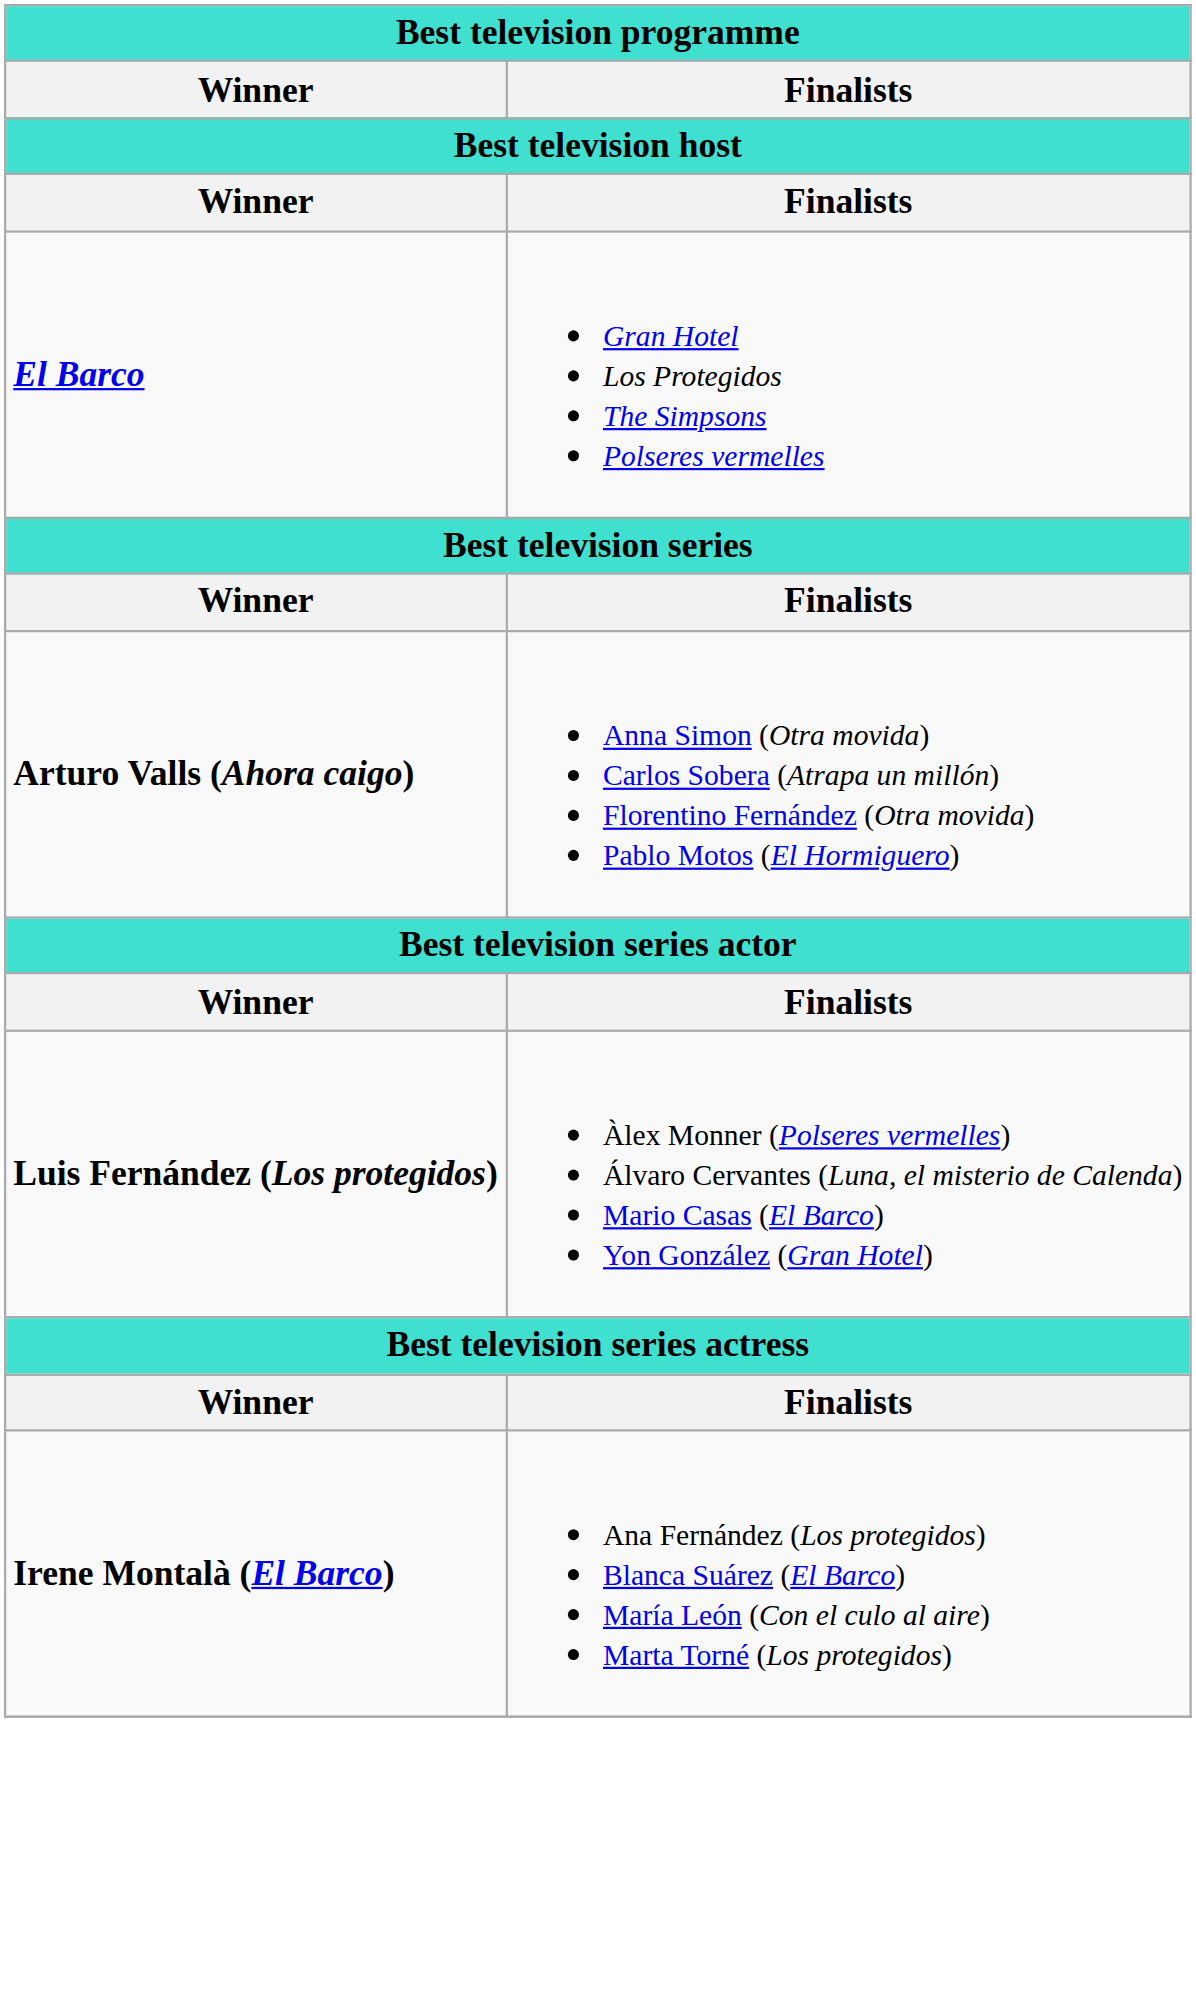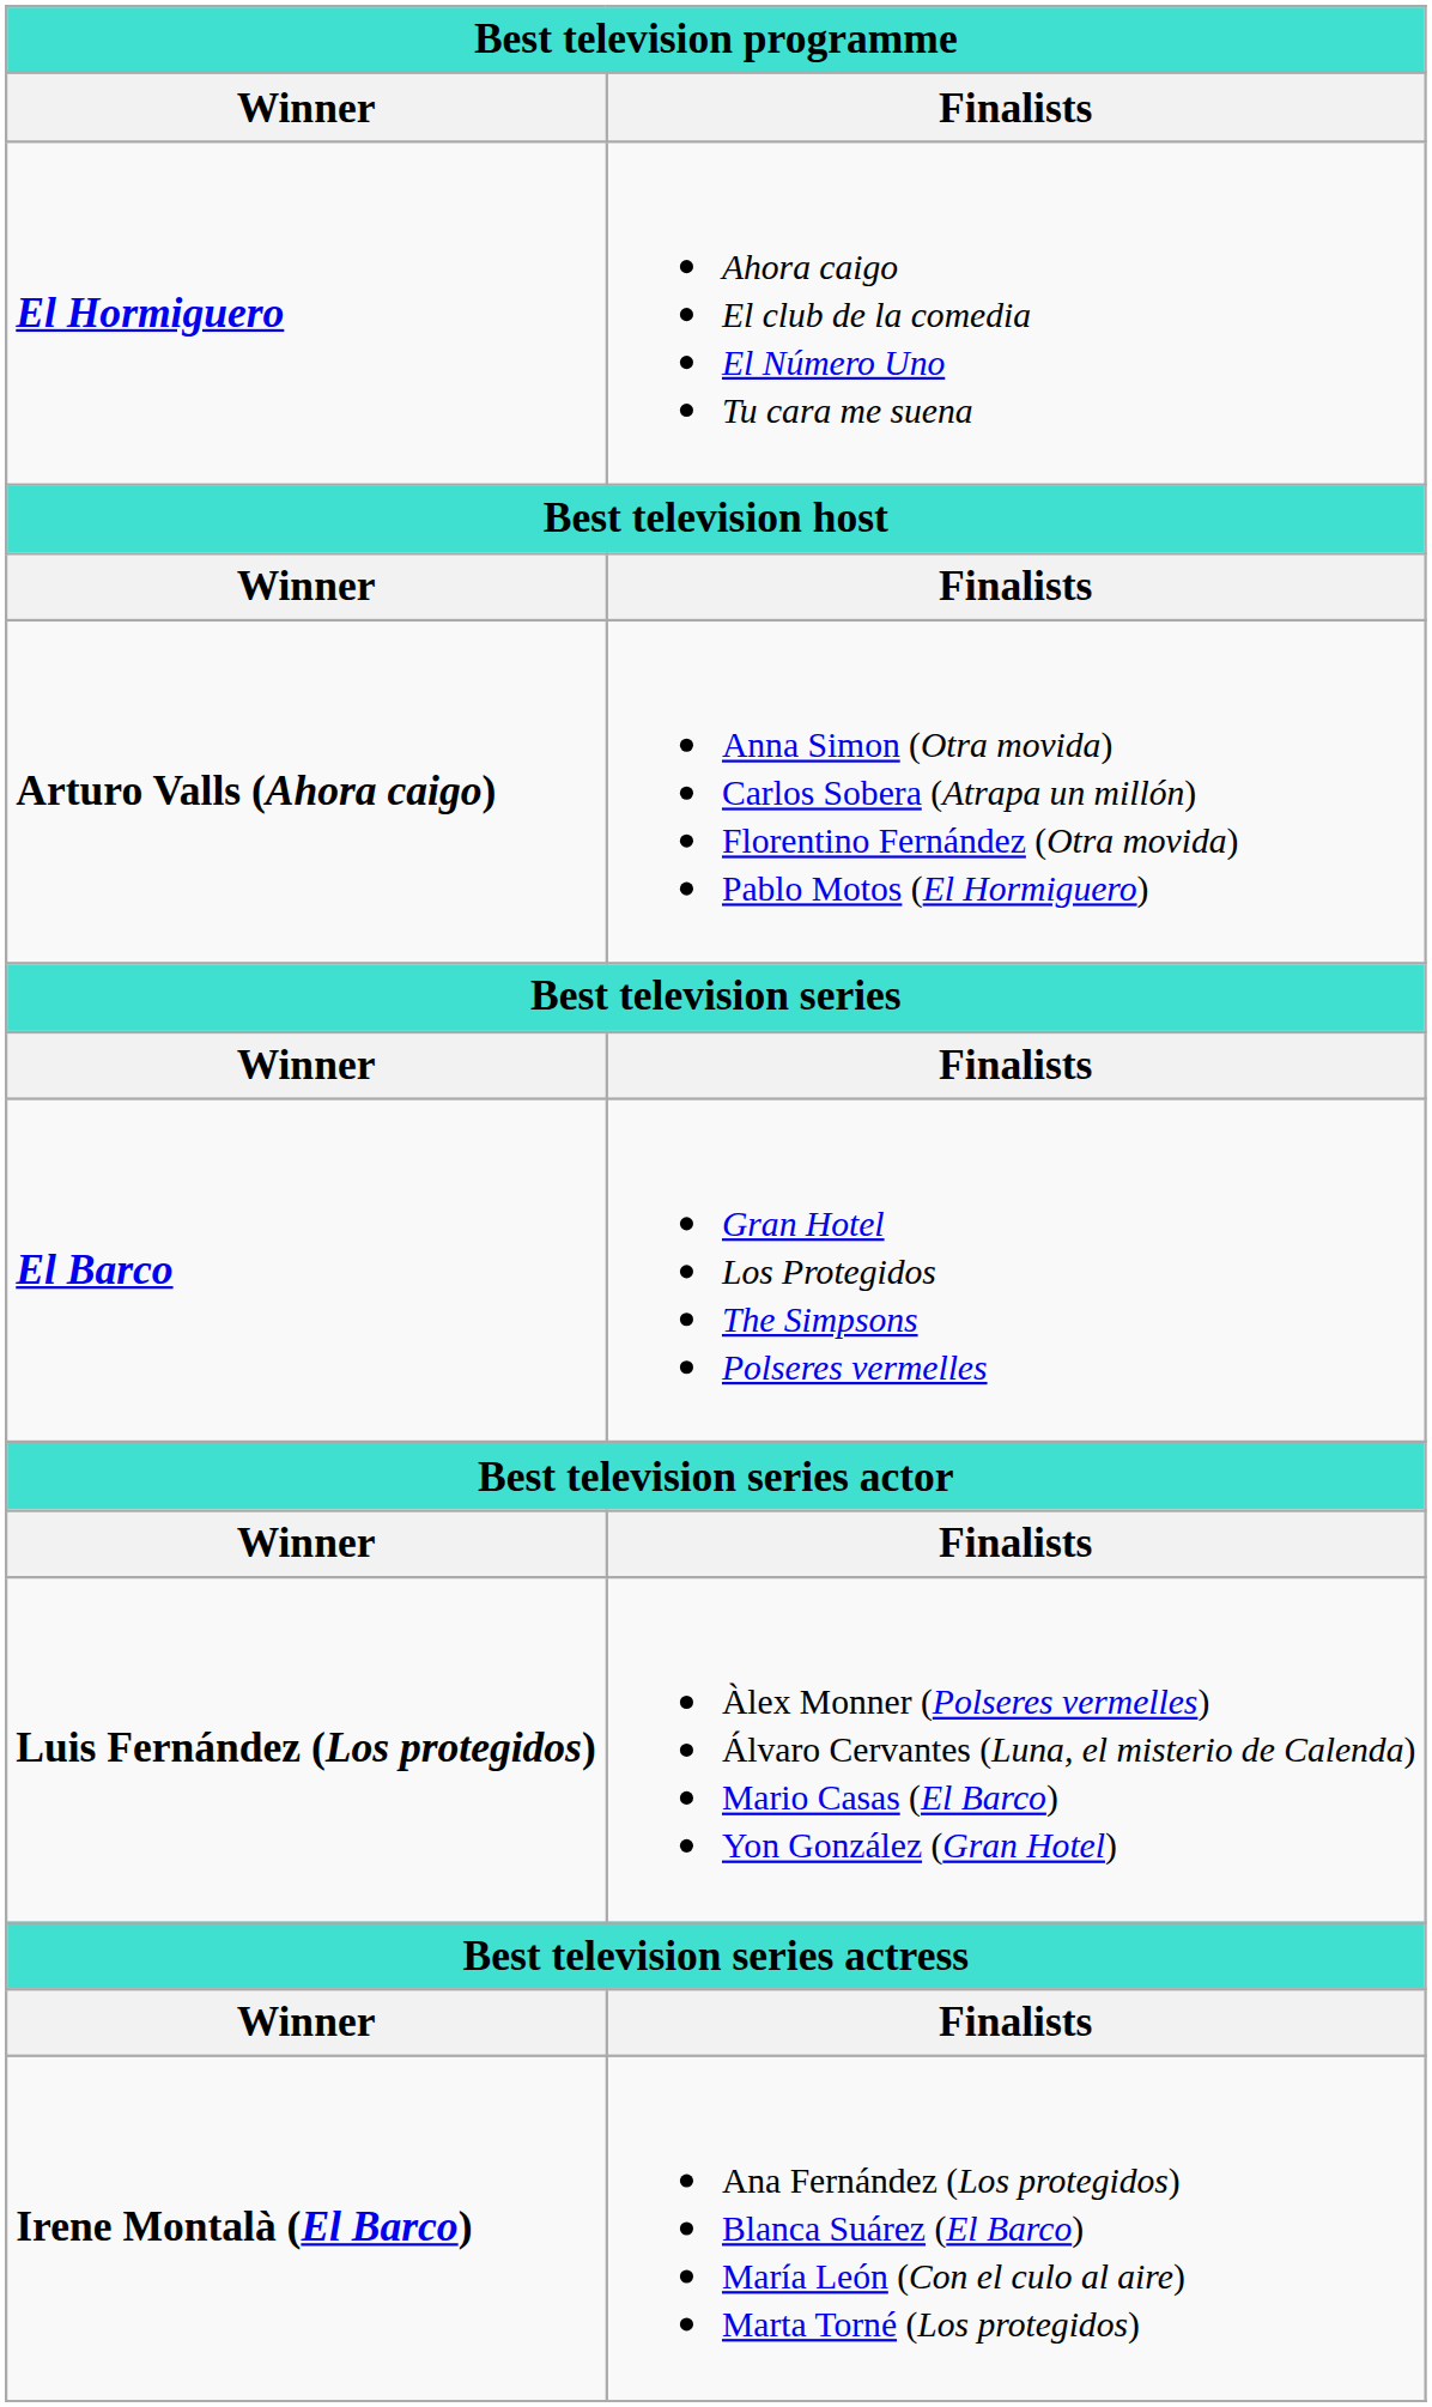+ row: El Hormiguero | Ahora caigo El club de la comedia El Número Uno Tu cara me suena
rows swapped: Arturo Valls (Ahora caigo) <-> El Barco
